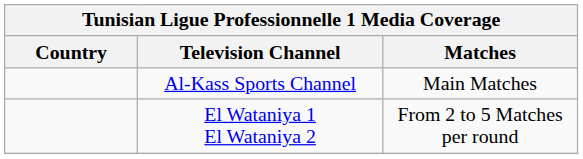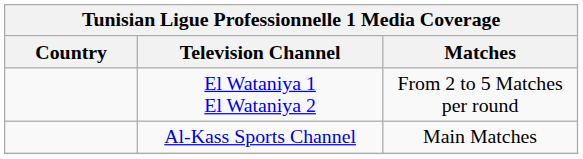rows swapped: El Wataniya 1 El Wataniya 2 <-> Al-Kass Sports Channel
